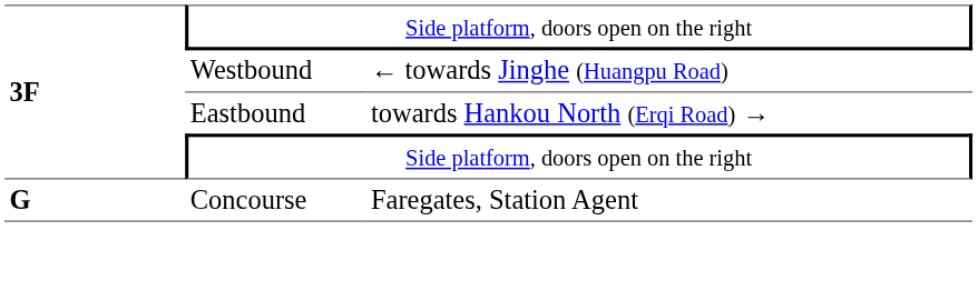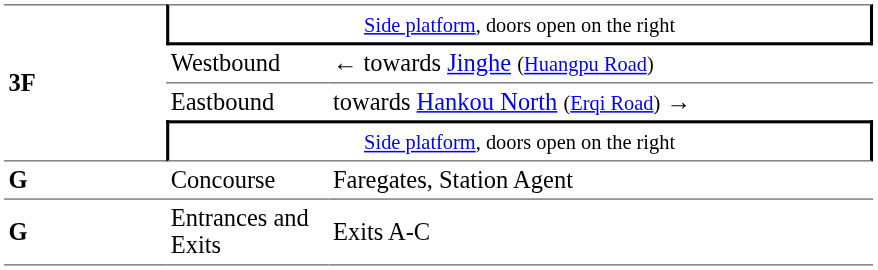+ row: G | Entrances and Exits | Exits A-C
